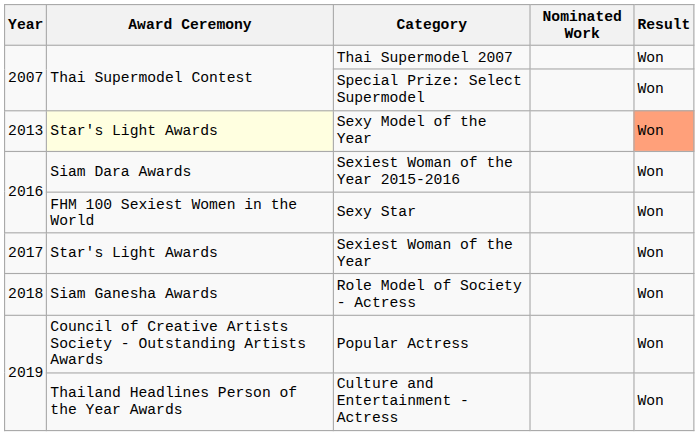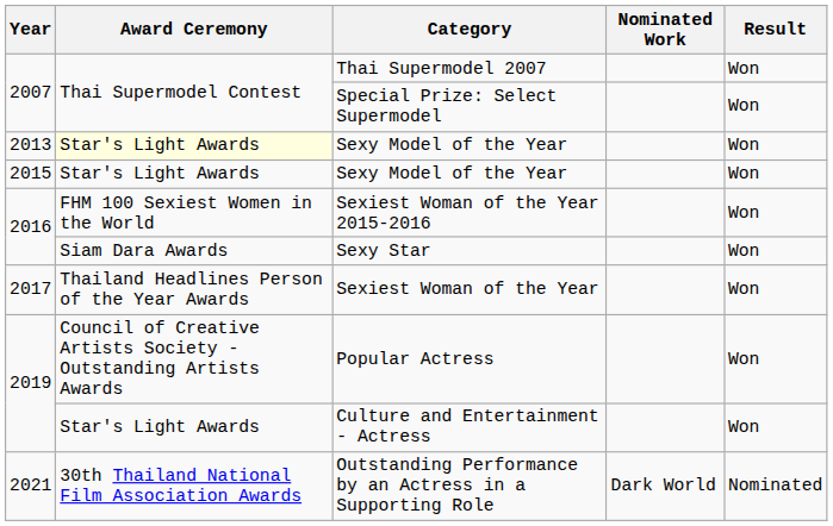2013 / Sexy Model of the Year | Result: lightsalmon background -> no background
+ row: 2015 | Star's Light Awards | Sexy Model of the Year | Won
Sexiest Woman of the Year 2015-2016 | Award Ceremony: Siam Dara Awards -> FHM 100 Sexiest Women in the World
Sexy Star | Award Ceremony: FHM 100 Sexiest Women in the World -> Siam Dara Awards
Sexiest Woman of the Year | Award Ceremony: Star's Light Awards -> Thailand Headlines Person of the Year Awards
- row: 2018 | Siam Ganesha Awards | Role Model of Society - Actress | Won
Culture and Entertainment - Actress | Award Ceremony: Thailand Headlines Person of the Year Awards -> Star's Light Awards
+ row: 2021 | 30th Thailand National Film Association Awards | Outstanding Performance by an Actress in a Supporting Role | Dark World | Nominated
